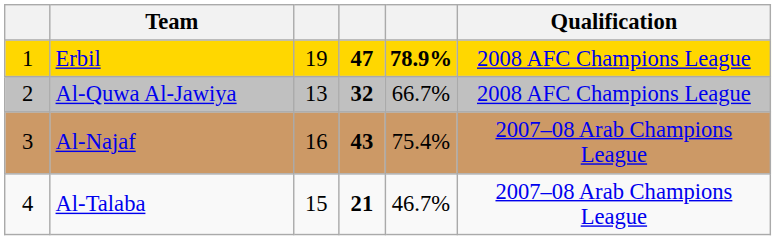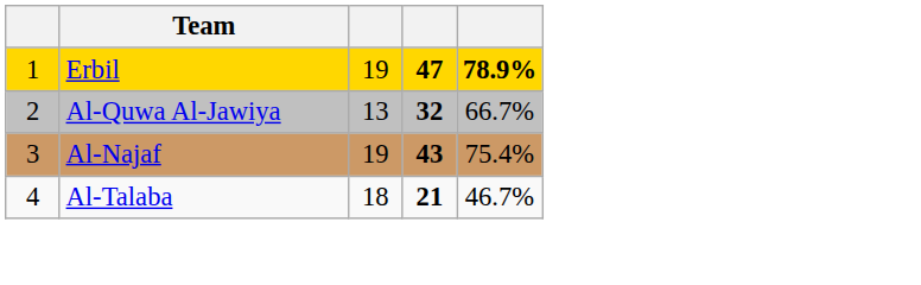- column: Qualification | 2008 AFC Champions League | 2008 AFC Champions League | 2007–08 Arab Champions League | 2007–08 Arab Champions League
Al-Najaf | column 3: 16 -> 19
Al-Talaba | column 3: 15 -> 18
